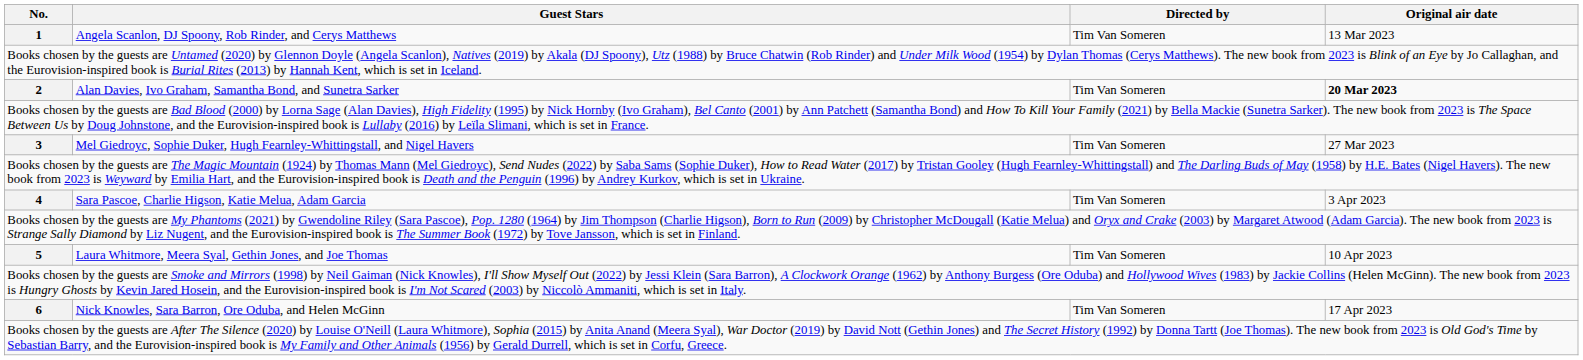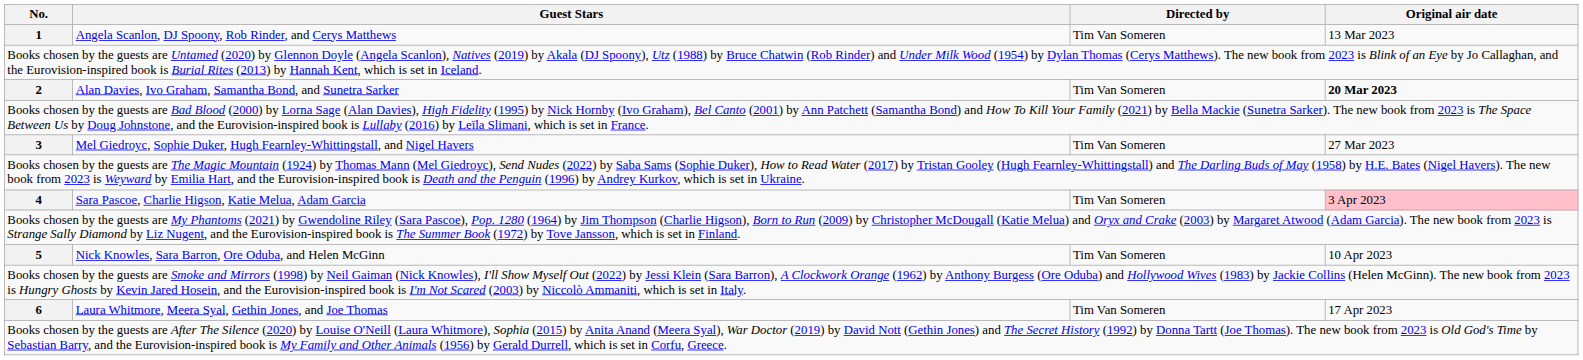4 | Original air date: no background -> pink background
5 | Guest Stars: Laura Whitmore, Meera Syal, Gethin Jones, and Joe Thomas -> Nick Knowles, Sara Barron, Ore Oduba, and Helen McGinn
6 | Guest Stars: Nick Knowles, Sara Barron, Ore Oduba, and Helen McGinn -> Laura Whitmore, Meera Syal, Gethin Jones, and Joe Thomas
